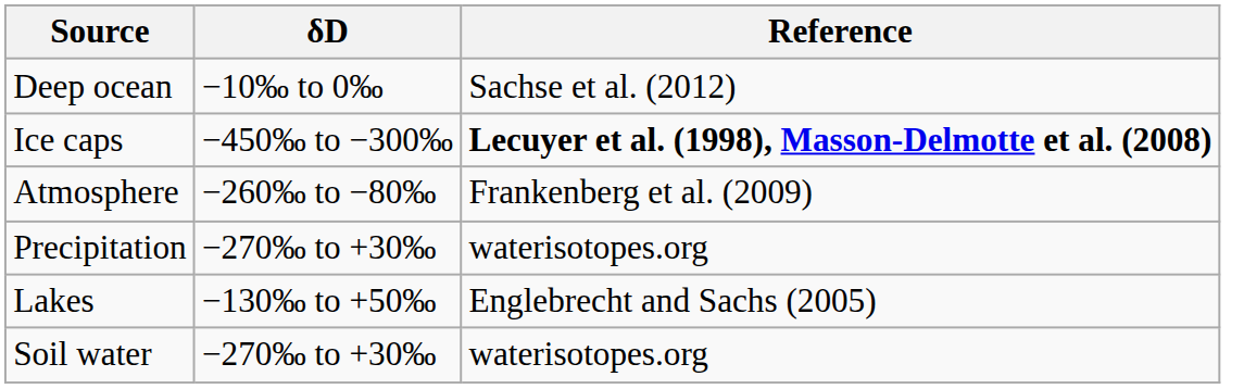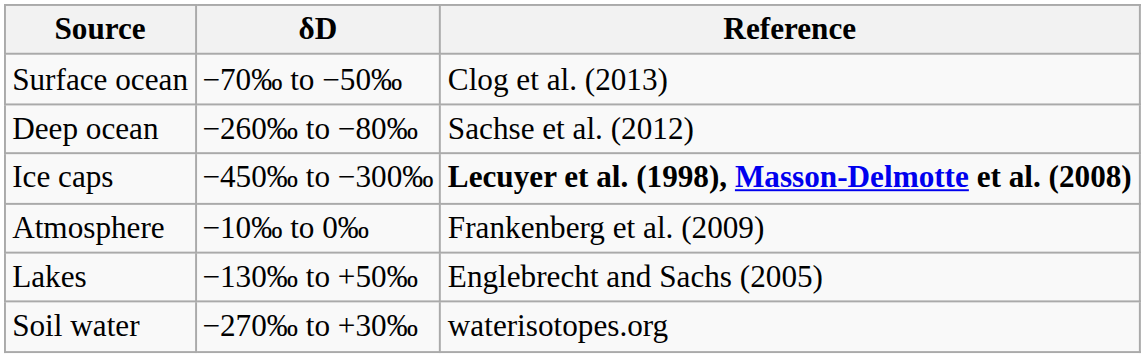+ row: Surface ocean | −70‰ to −50‰ | Clog et al. (2013)
Deep ocean | δD: −10‰ to 0‰ -> −260‰ to −80‰
Atmosphere | δD: −260‰ to −80‰ -> −10‰ to 0‰
- row: Precipitation | −270‰ to +30‰ | waterisotopes.org
